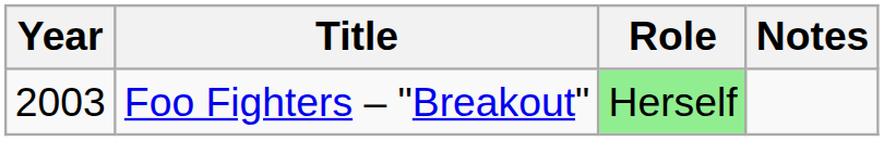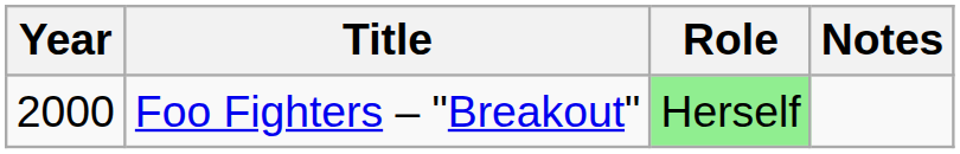Foo Fighters – "Breakout" | Year: 2003 -> 2000
